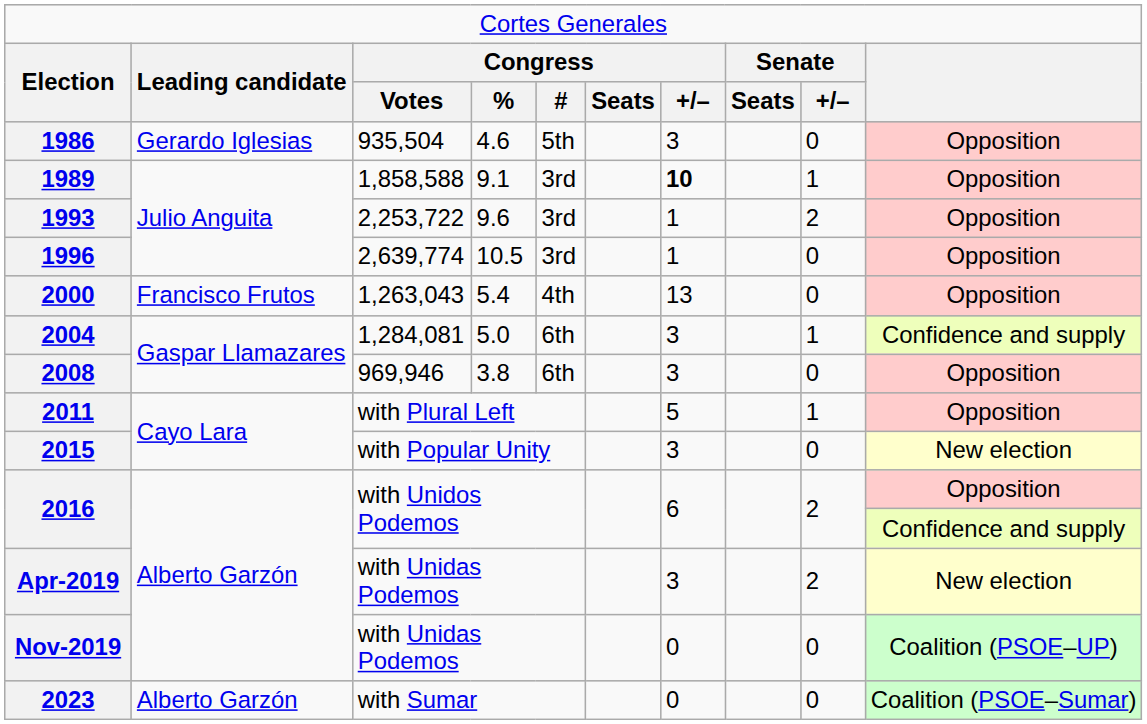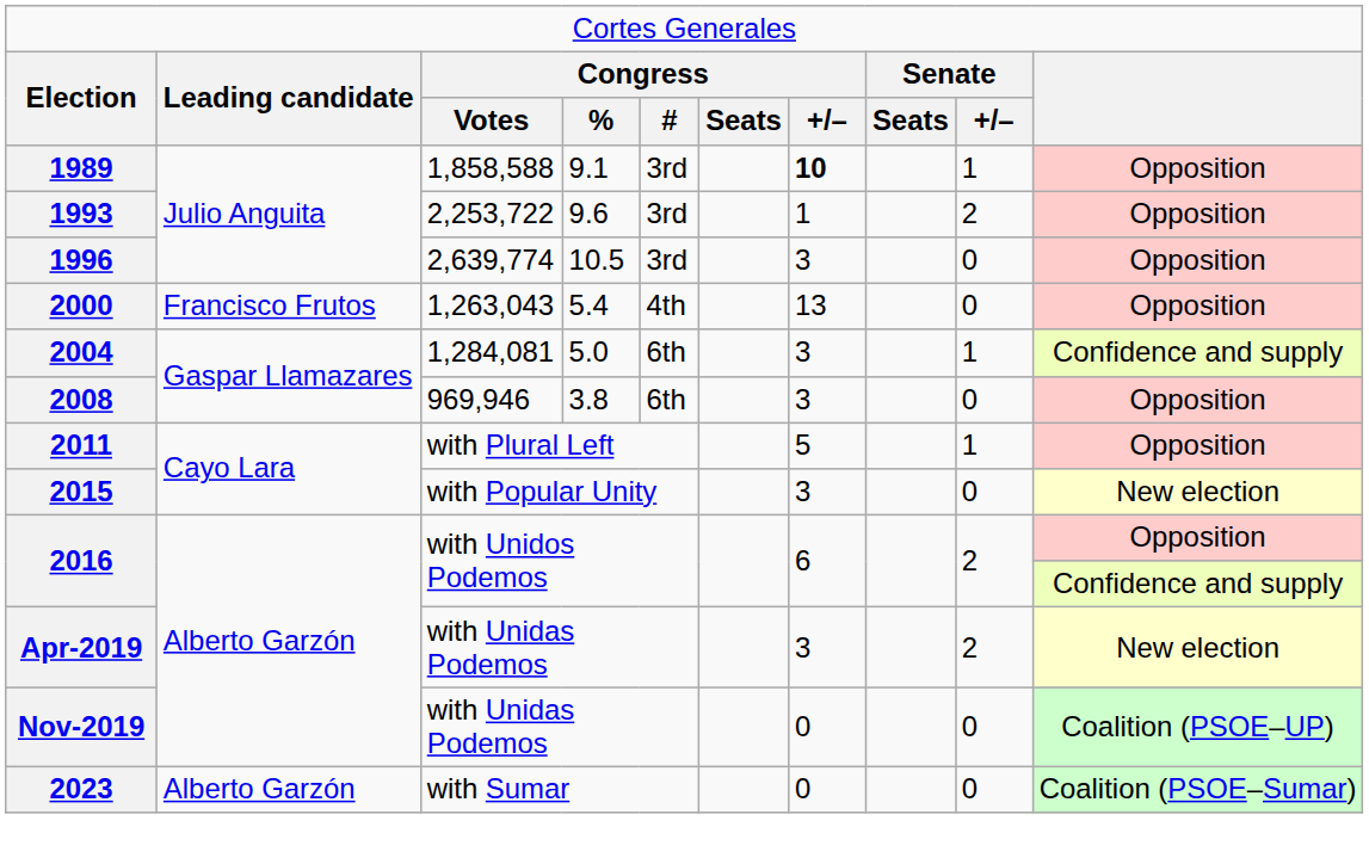- row: 1986 | Gerardo Iglesias | 935,504 | 4.6 | 5th | 3 | 0 | Opposition
1996 | column 7: 1 -> 3
